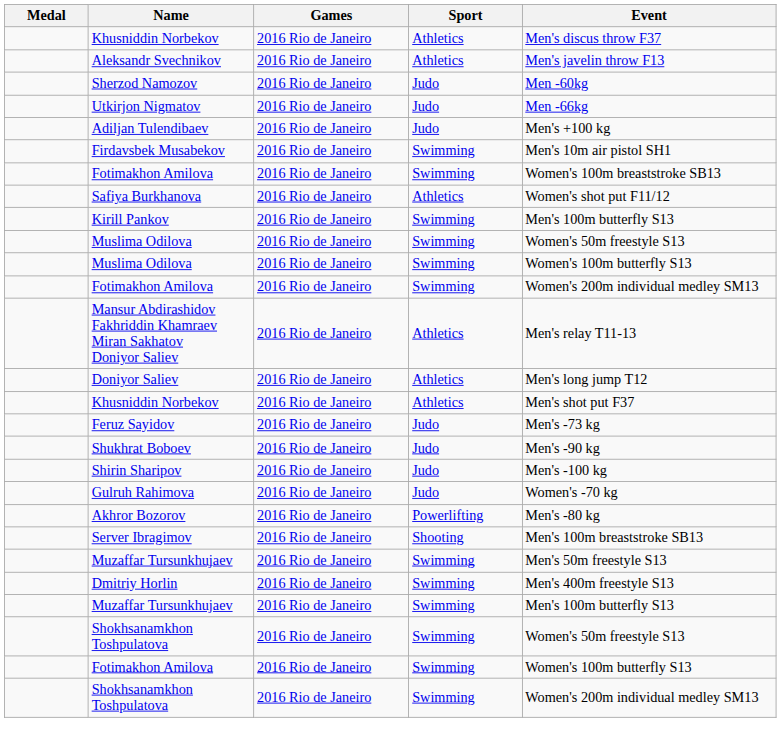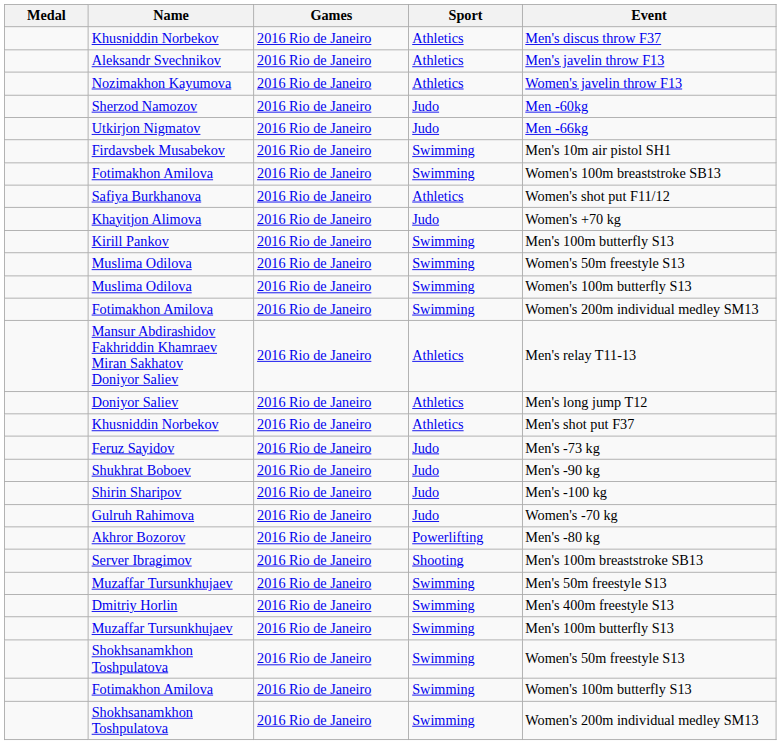+ row: Nozimakhon Kayumova | 2016 Rio de Janeiro | Athletics | Women's javelin throw F13
- row: Adiljan Tulendibaev | 2016 Rio de Janeiro | Judo | Men's +100 kg
+ row: Khayitjon Alimova | 2016 Rio de Janeiro | Judo | Women's +70 kg
